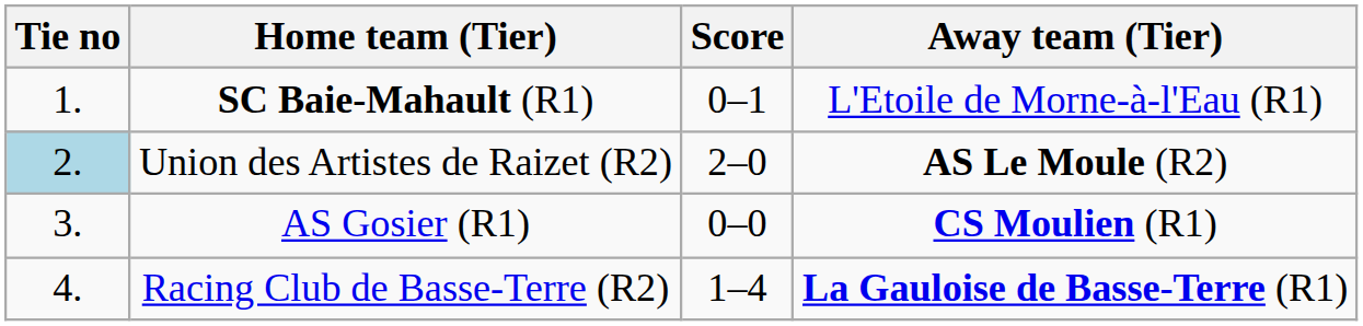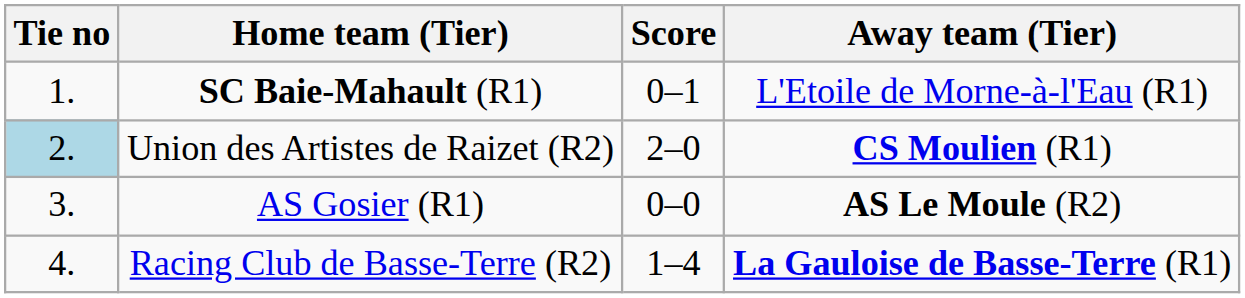Union des Artistes de Raizet (R2) | Away team (Tier): AS Le Moule (R2) -> CS Moulien (R1)
AS Gosier (R1) | Away team (Tier): CS Moulien (R1) -> AS Le Moule (R2)
